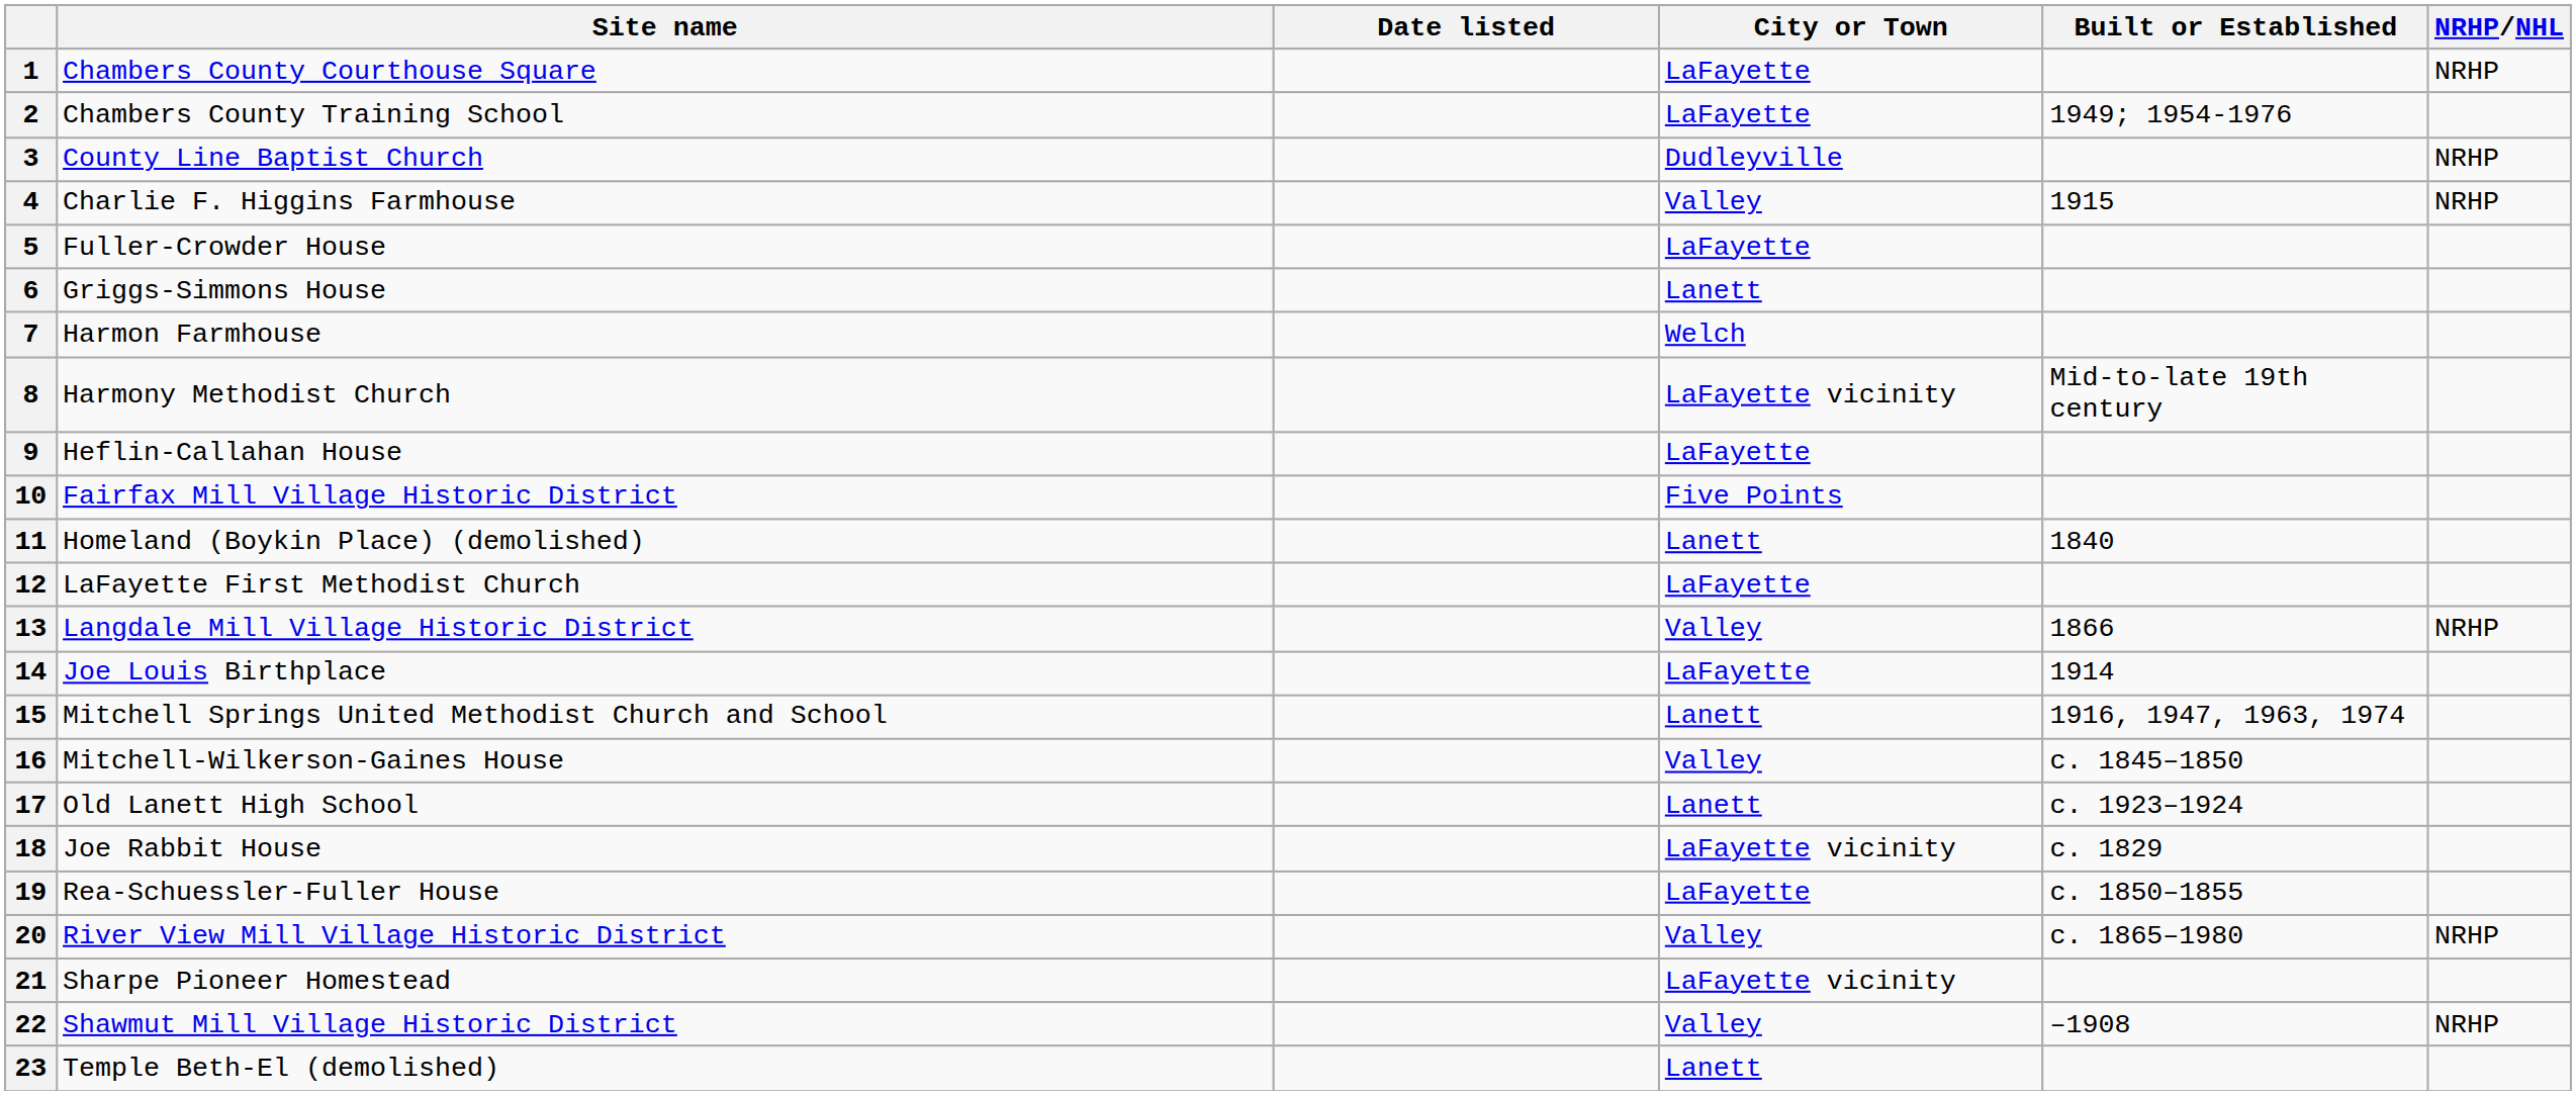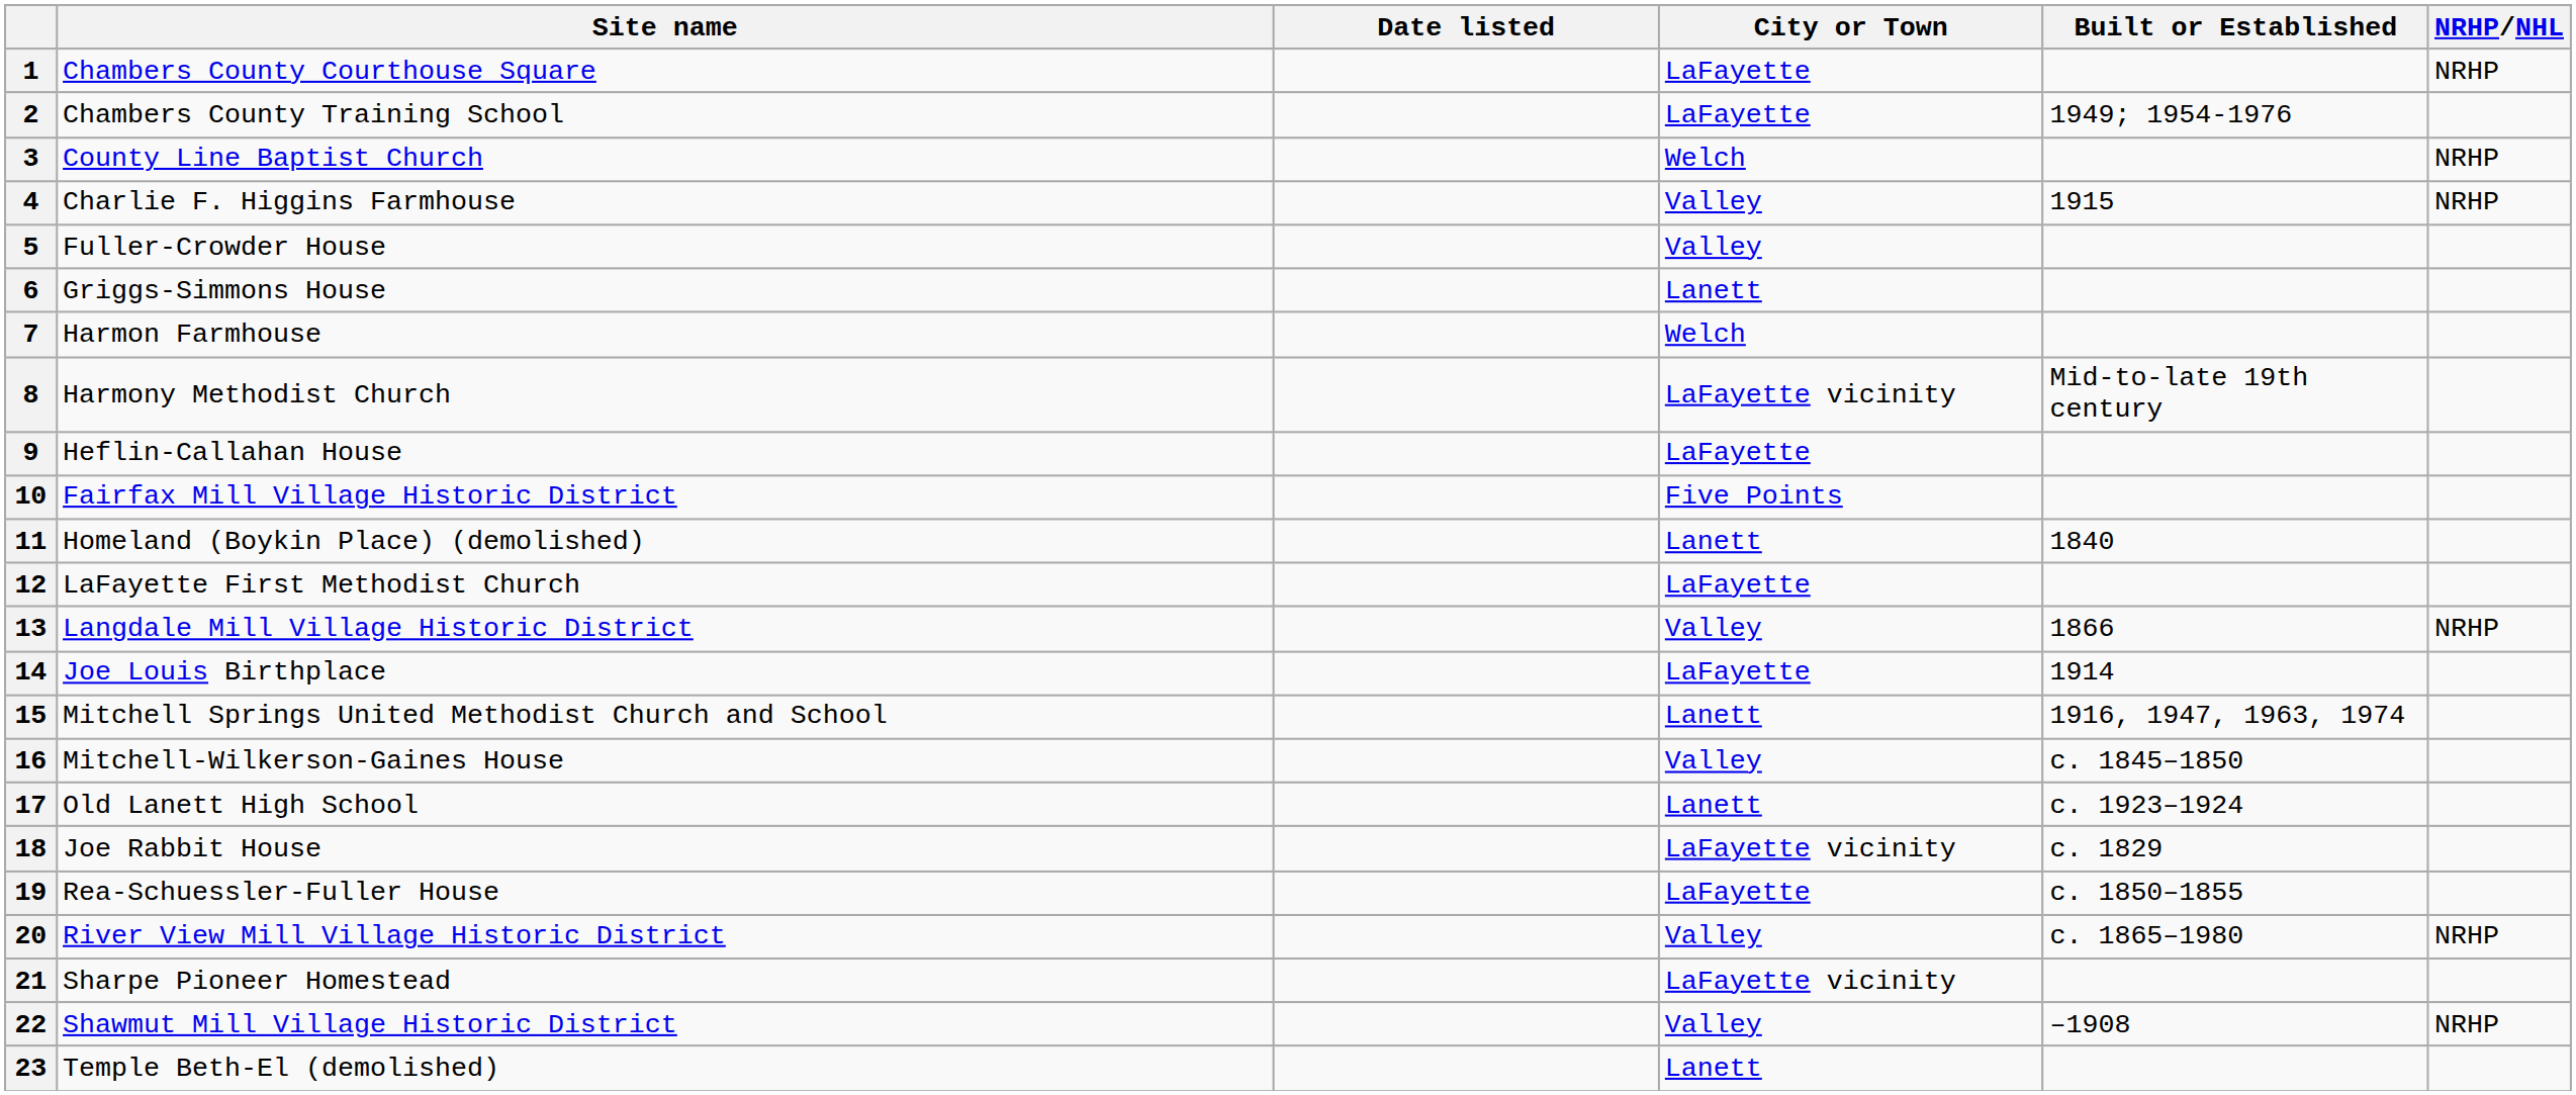3 | City or Town: Dudleyville -> Welch
5 | City or Town: LaFayette -> Valley
